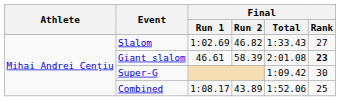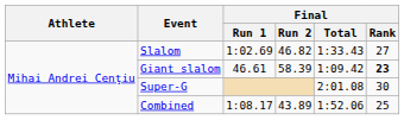Giant slalom | Final / Total: 2:01.08 -> 1:09.42
Super-G | Final / Total: 1:09.42 -> 2:01.08
